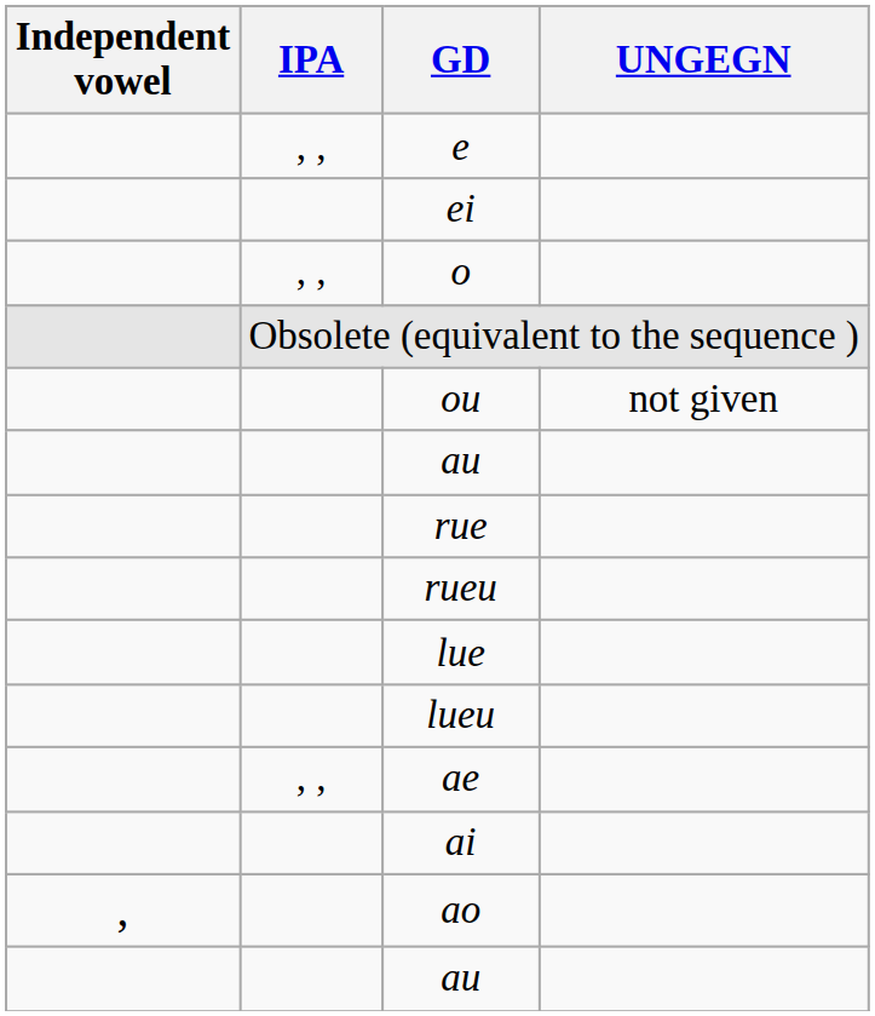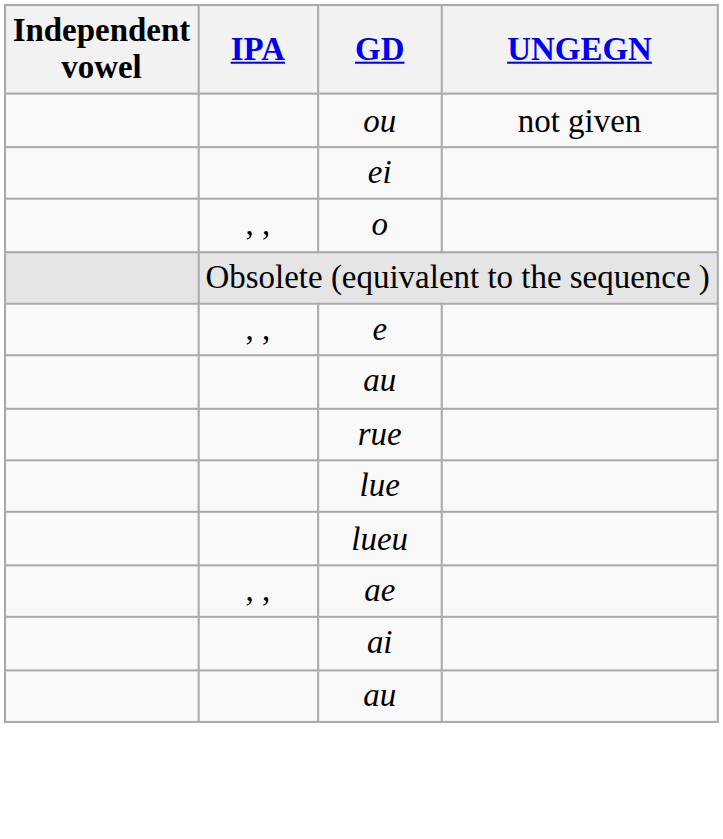rows swapped: e <-> ou
- row: rueu
- row: , | ao
